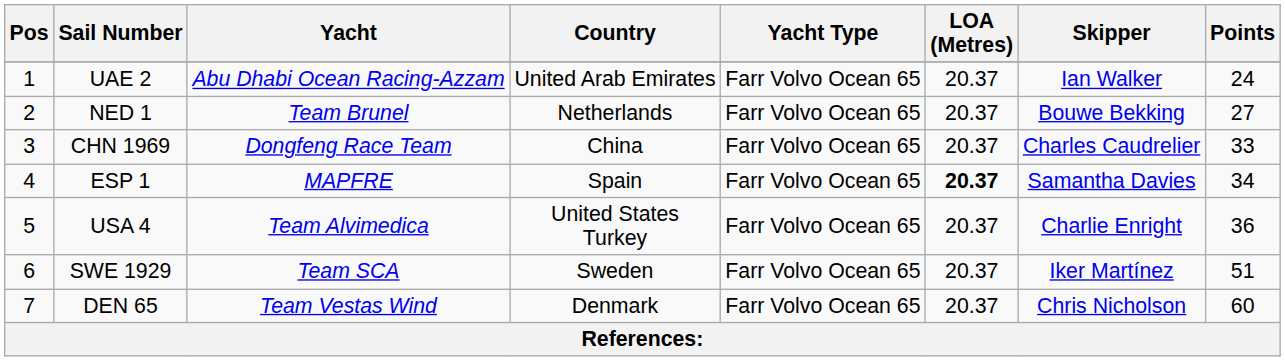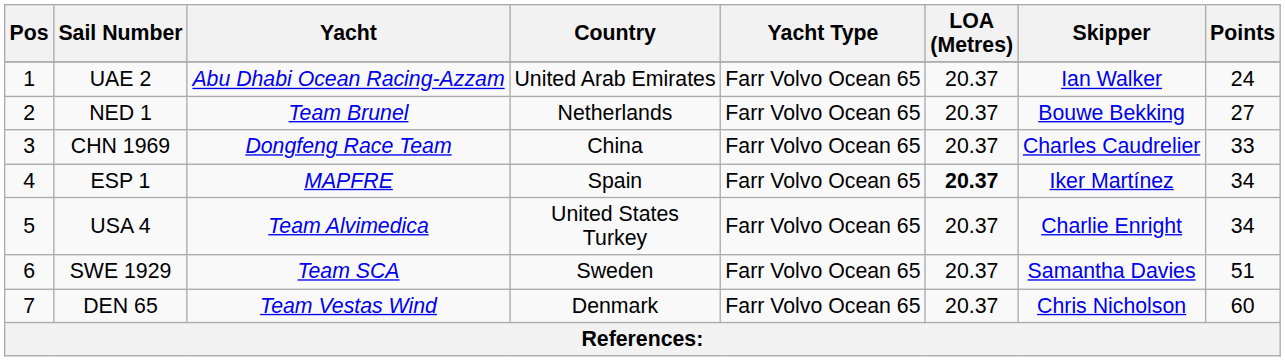ESP 1 | Skipper: Samantha Davies -> Iker Martínez
USA 4 | Points: 36 -> 34
SWE 1929 | Skipper: Iker Martínez -> Samantha Davies
